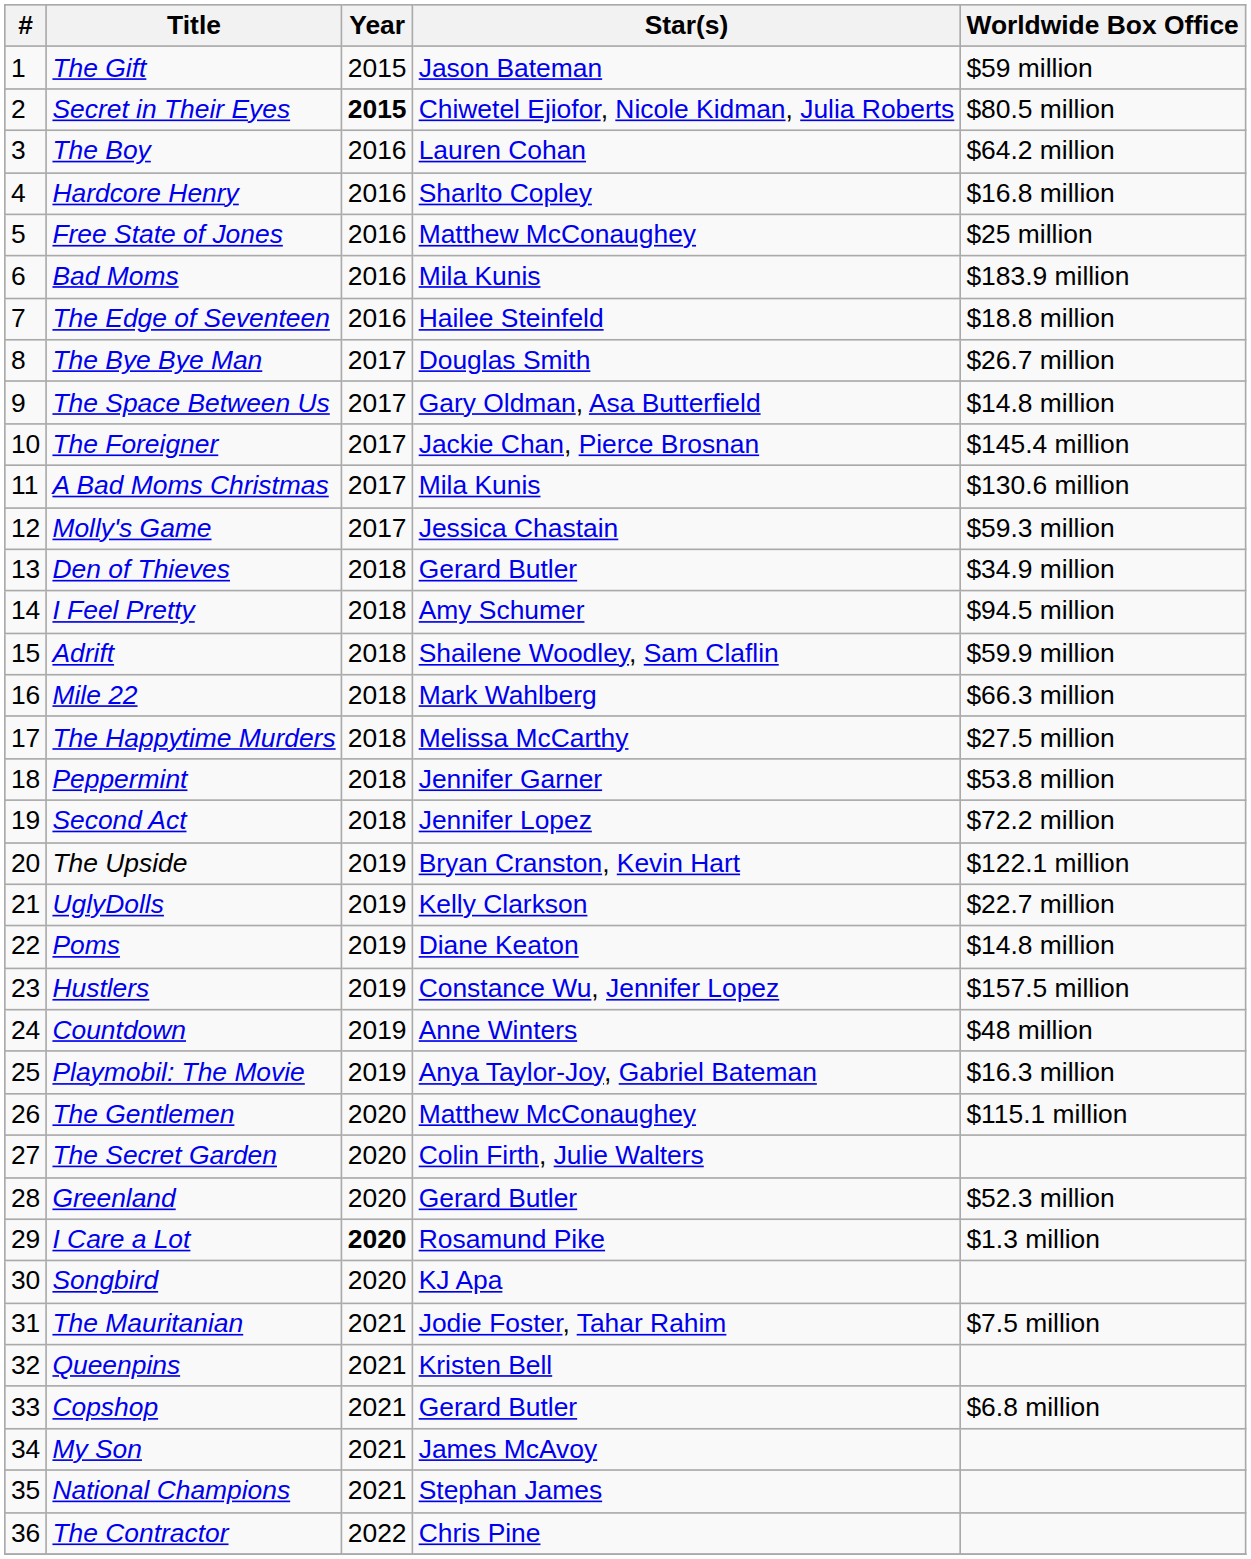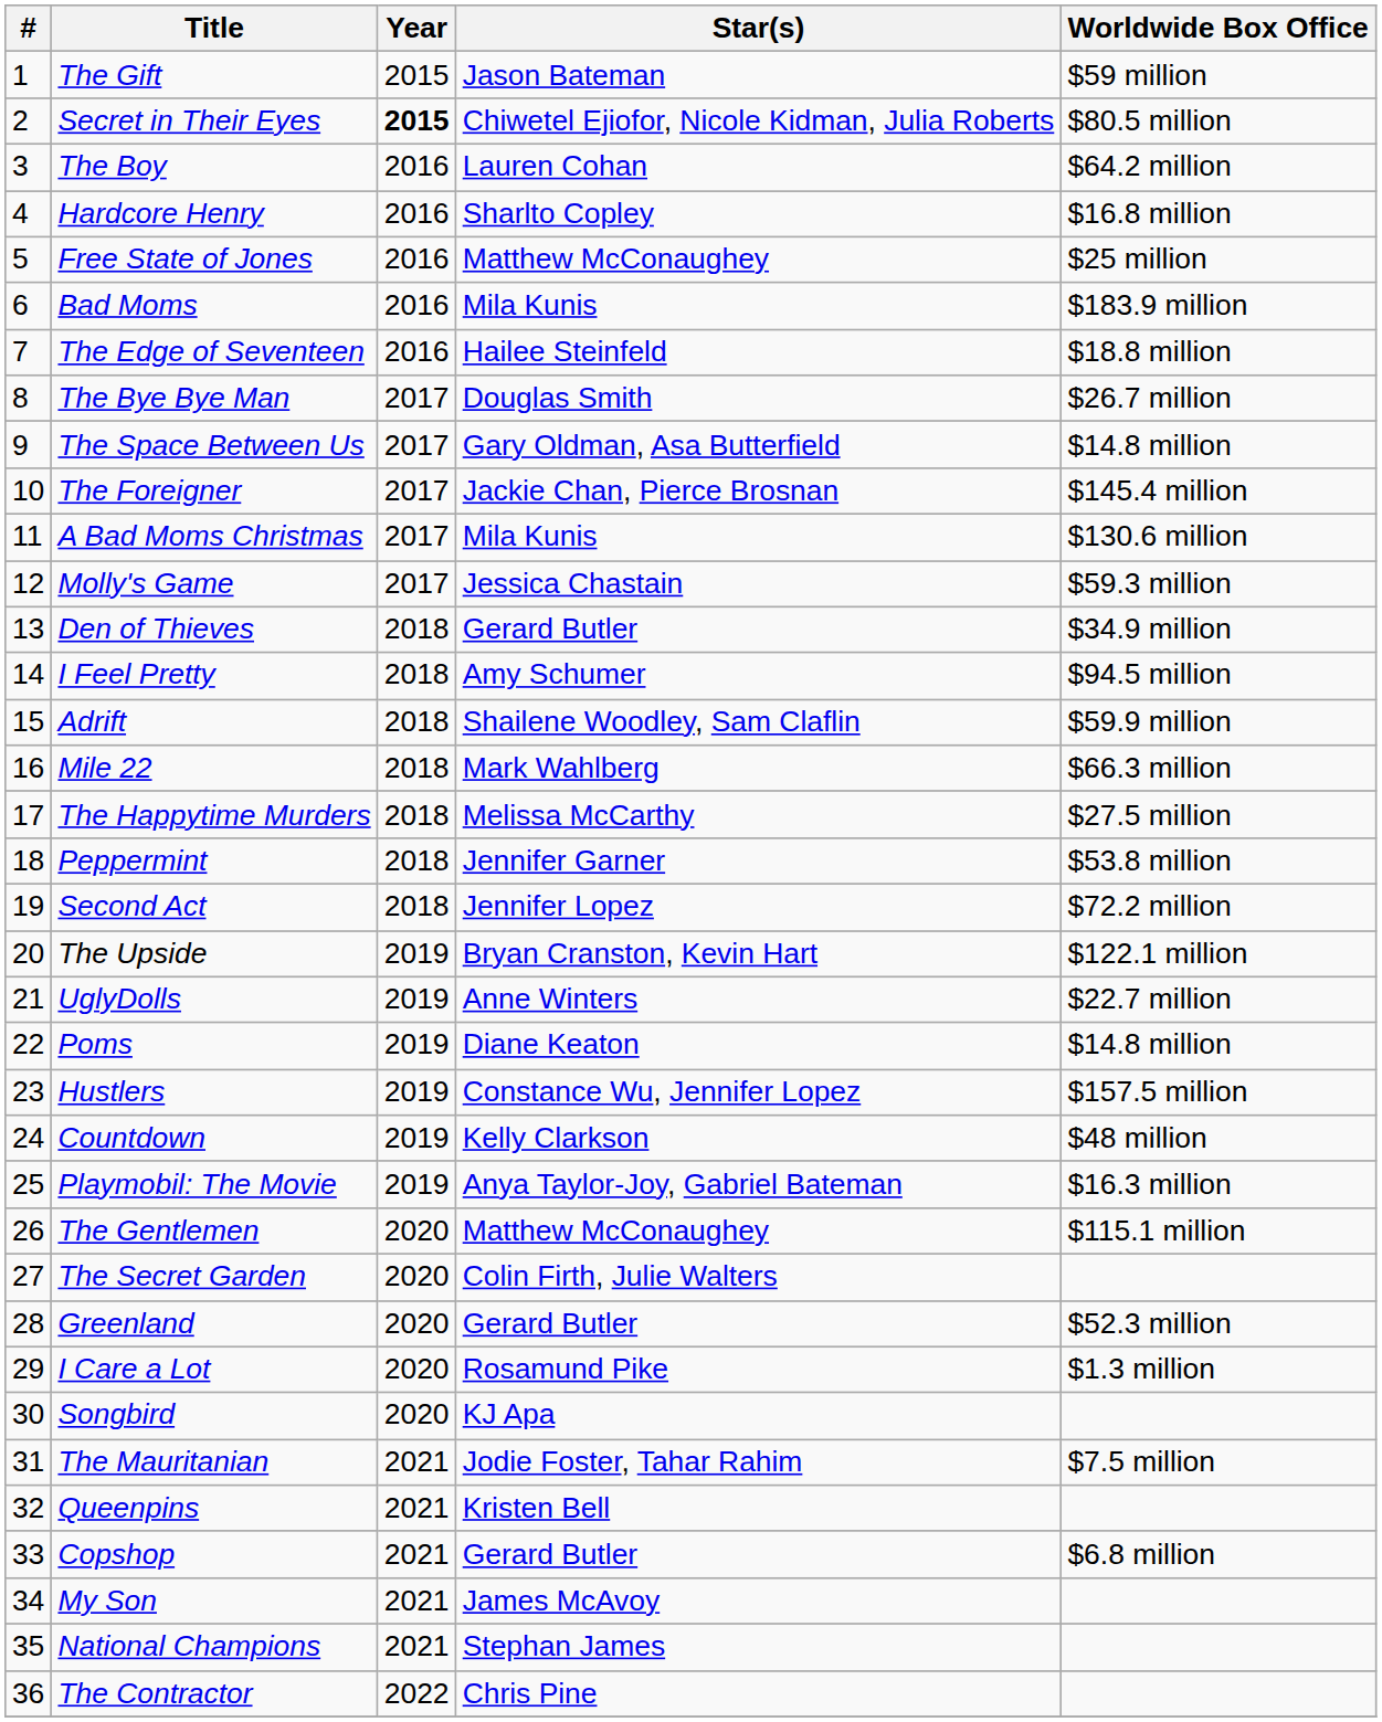UglyDolls | Star(s): Kelly Clarkson -> Anne Winters
Countdown | Star(s): Anne Winters -> Kelly Clarkson
I Care a Lot | Year: bold -> normal
